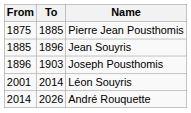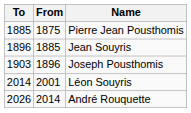columns swapped: From <-> To
